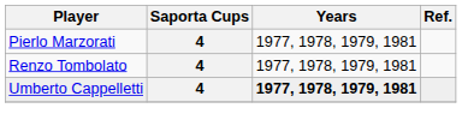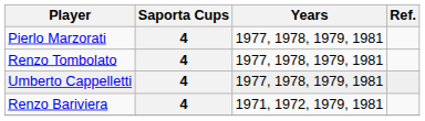Umberto Cappelletti | Years: bold -> normal
+ row: Renzo Bariviera | 4 | 1971, 1972, 1979, 1981
